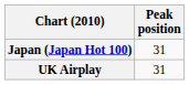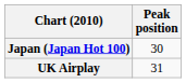Japan (Japan Hot 100) | Peak position: 31 -> 30
